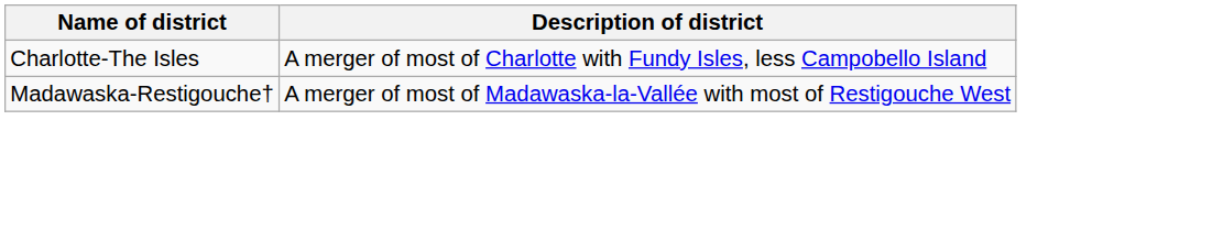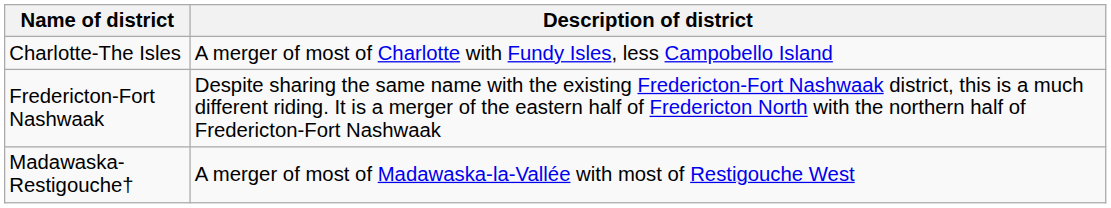+ row: Fredericton-Fort Nashwaak | Despite sharing the same name with the existing Fredericton-Fort Nashwaak district, this is a much different riding. It is a merger of the eastern half of Fredericton North with the northern half of Fredericton-Fort Nashwaak
